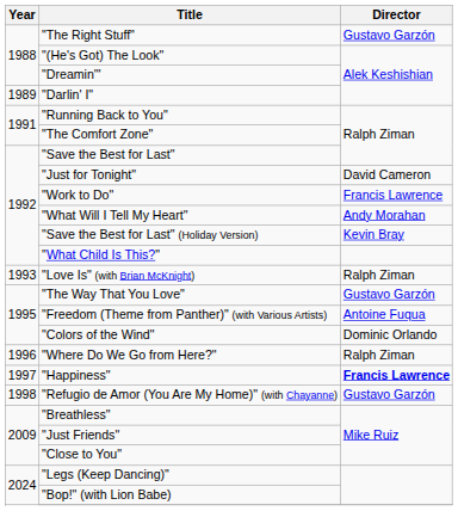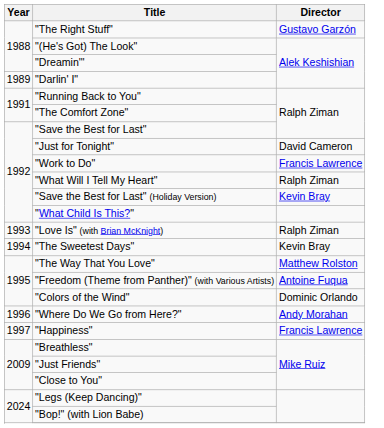"What Will I Tell My Heart" | Director: Andy Morahan -> Ralph Ziman
+ row: 1994 | "The Sweetest Days" | Kevin Bray
"The Way That You Love" | Director: Gustavo Garzón -> Matthew Rolston
"Where Do We Go from Here?" | Director: Ralph Ziman -> Andy Morahan
"Happiness" | Director: bold -> normal
- row: 1998 | "Refugio de Amor (You Are My Home)" (with Chayanne) | Gustavo Garzón
